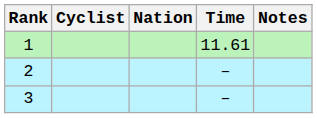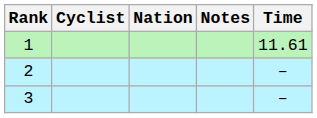columns swapped: Time <-> Notes
